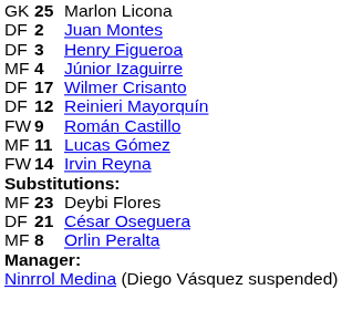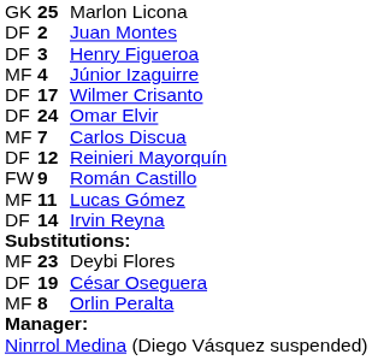+ row: DF | 24 | Omar Elvir
+ row: MF | 7 | Carlos Discua
Irvin Reyna | column 1: FW -> DF
César Oseguera | column 2: 21 -> 19
